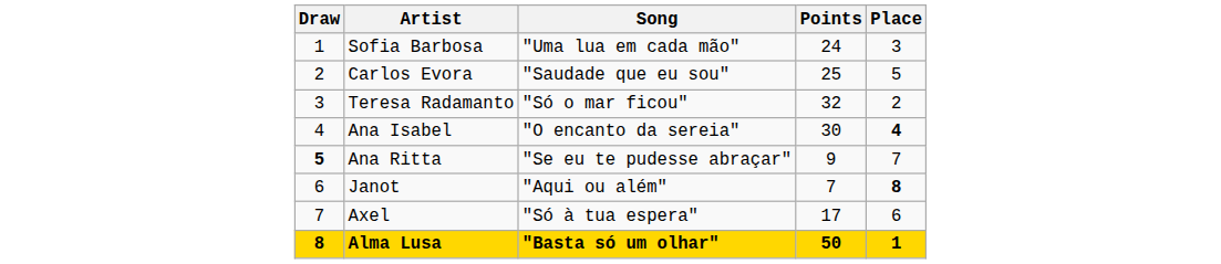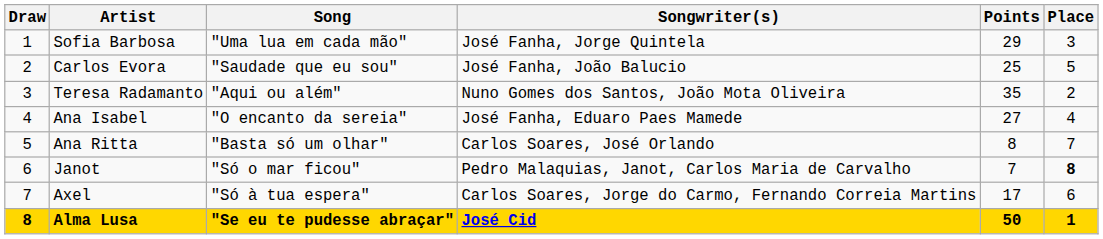+ column: Songwriter(s) | José Fanha, Jorge Quintela | José Fanha, João Balucio | Nuno Gomes dos Santos, João Mota Oliveira | José Fanha, Eduaro Paes Mamede | Carlos Soares, José Orlando | Pedro Malaquias, Janot, Carlos Maria de Carvalho | Carlos Soares, Jorge do Carmo, Fernando Correia Martins | José Cid
Sofia Barbosa | Points: 24 -> 29
Teresa Radamanto | Song: "Só o mar ficou" -> "Aqui ou além"
Teresa Radamanto | Points: 32 -> 35
Ana Isabel | Points: 30 -> 27
Ana Isabel | Place: bold -> normal
Ana Ritta | Draw: bold -> normal
Ana Ritta | Song: "Se eu te pudesse abraçar" -> "Basta só um olhar"
Ana Ritta | Points: 9 -> 8
Janot | Song: "Aqui ou além" -> "Só o mar ficou"
Alma Lusa | Song: "Basta só um olhar" -> "Se eu te pudesse abraçar"
